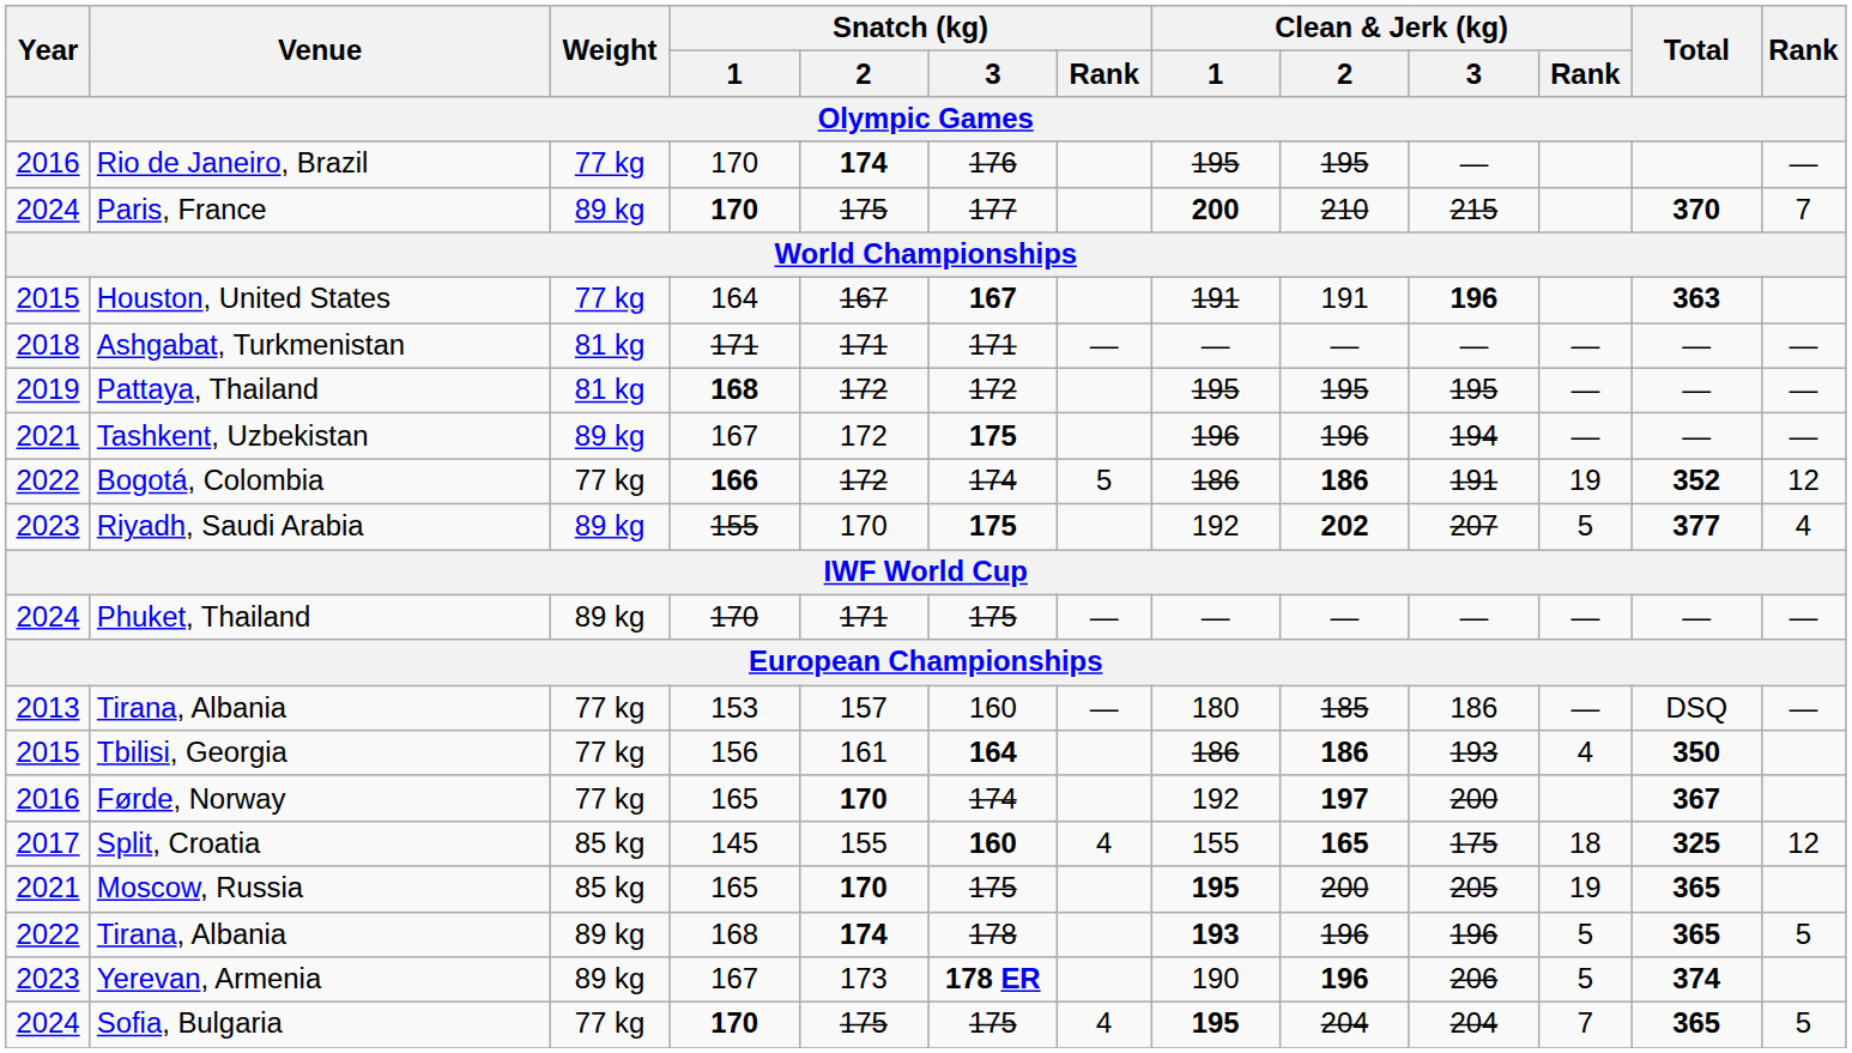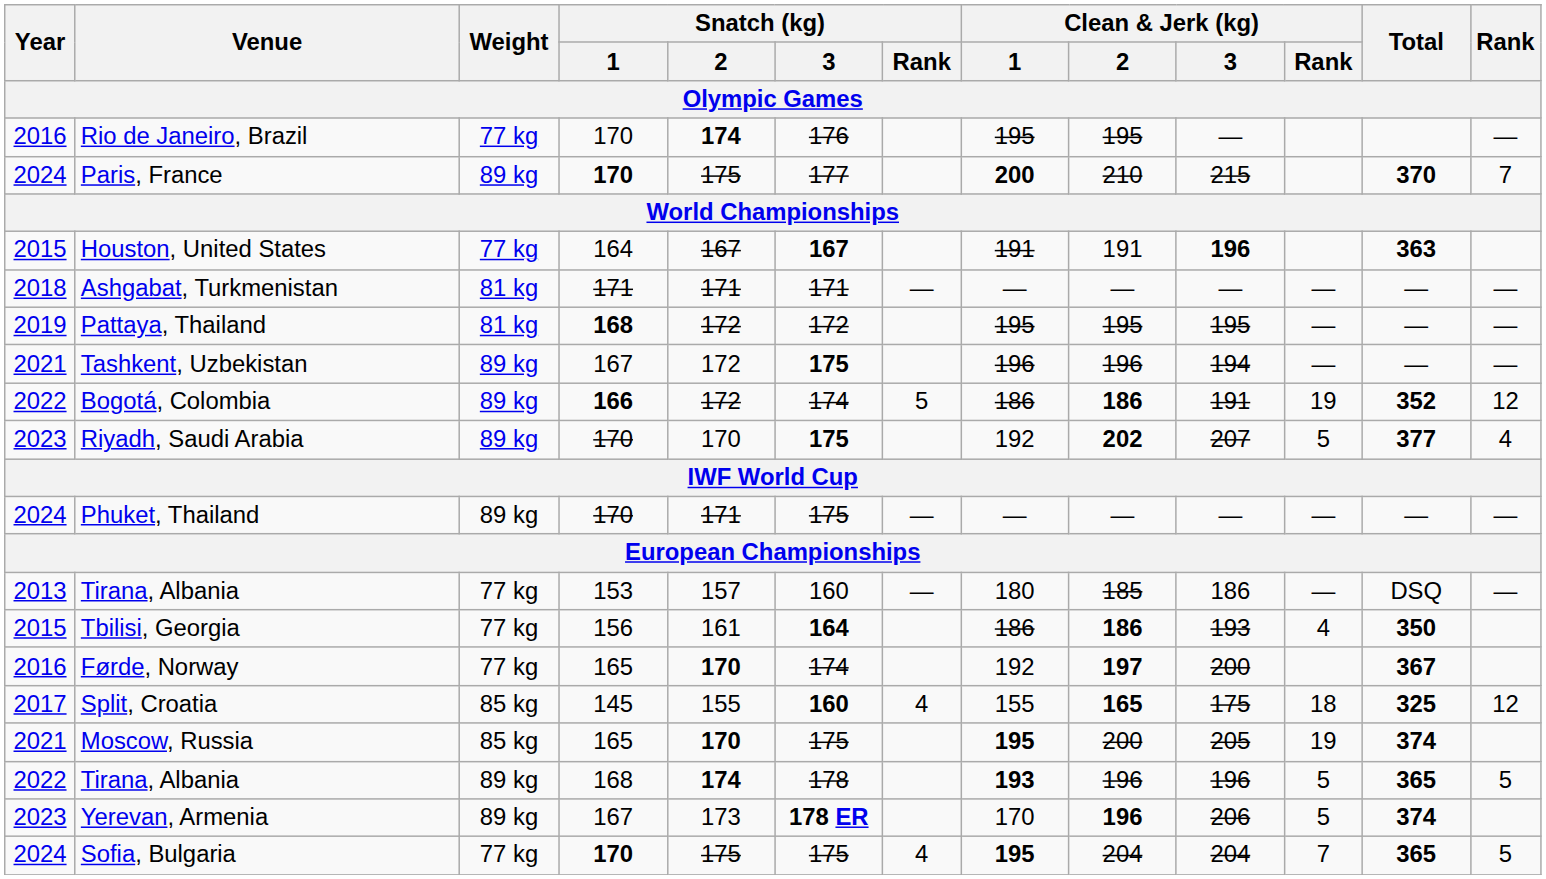Bogotá, Colombia | Weight: 77 kg -> 89 kg
Riyadh, Saudi Arabia | Snatch (kg) / 1: 155 -> 170
Moscow, Russia | Total: 365 -> 374
Yerevan, Armenia | Clean & Jerk (kg) / 1: 190 -> 170
